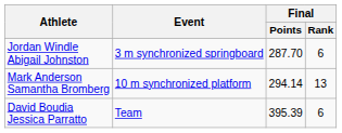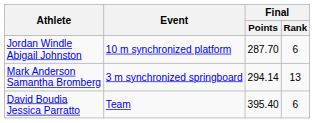Jordan Windle Abigail Johnston | Event: 3 m synchronized springboard -> 10 m synchronized platform
Mark Anderson Samantha Bromberg | Event: 10 m synchronized platform -> 3 m synchronized springboard
David Boudia Jessica Parratto | Final / Points: 395.39 -> 395.40
